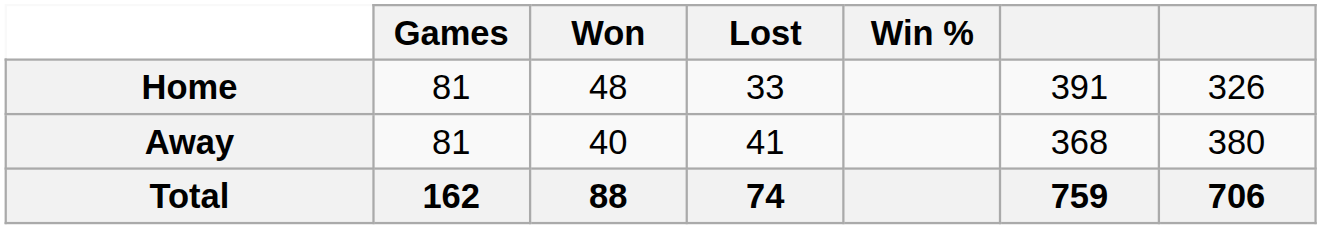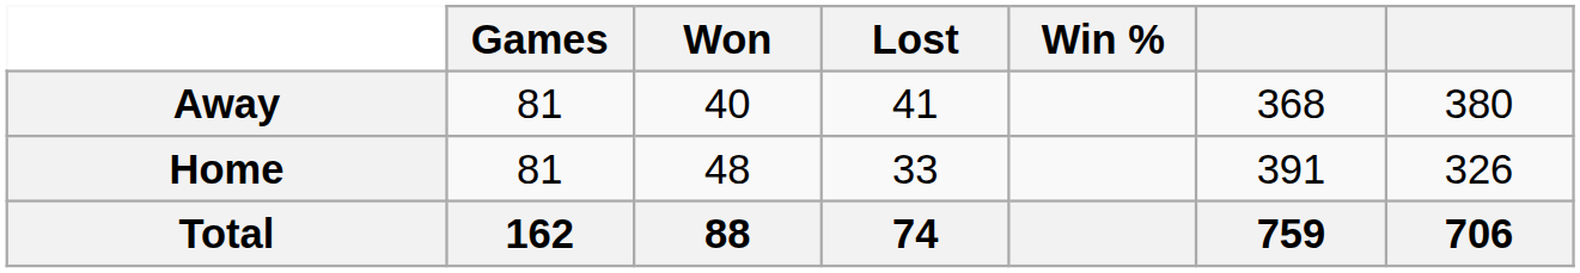rows swapped: Home <-> Away
